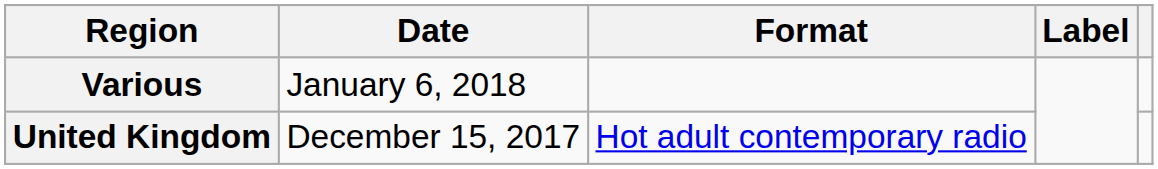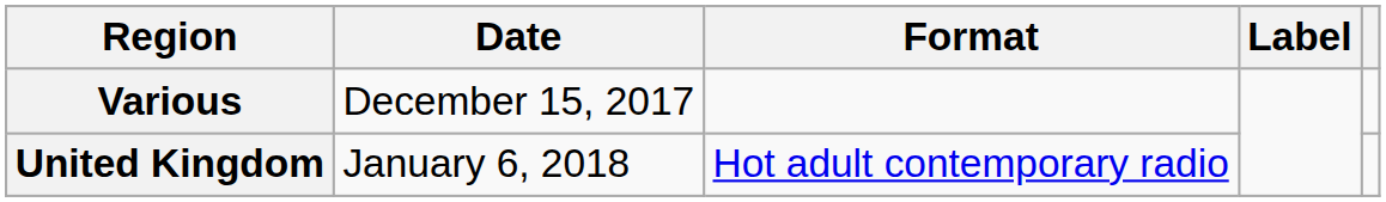Various | Date: January 6, 2018 -> December 15, 2017
United Kingdom | Date: December 15, 2017 -> January 6, 2018
